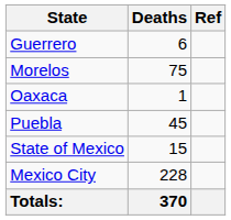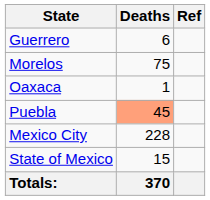Puebla | Deaths: no background -> lightsalmon background
rows swapped: State of Mexico <-> Mexico City
